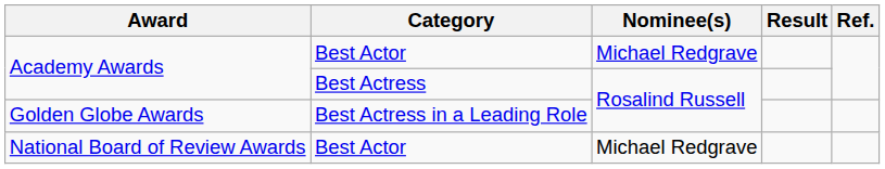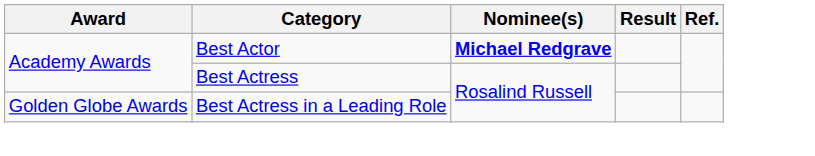Academy Awards / Best Actor | Nominee(s): normal -> bold
- row: National Board of Review Awards | Best Actor | Michael Redgrave
